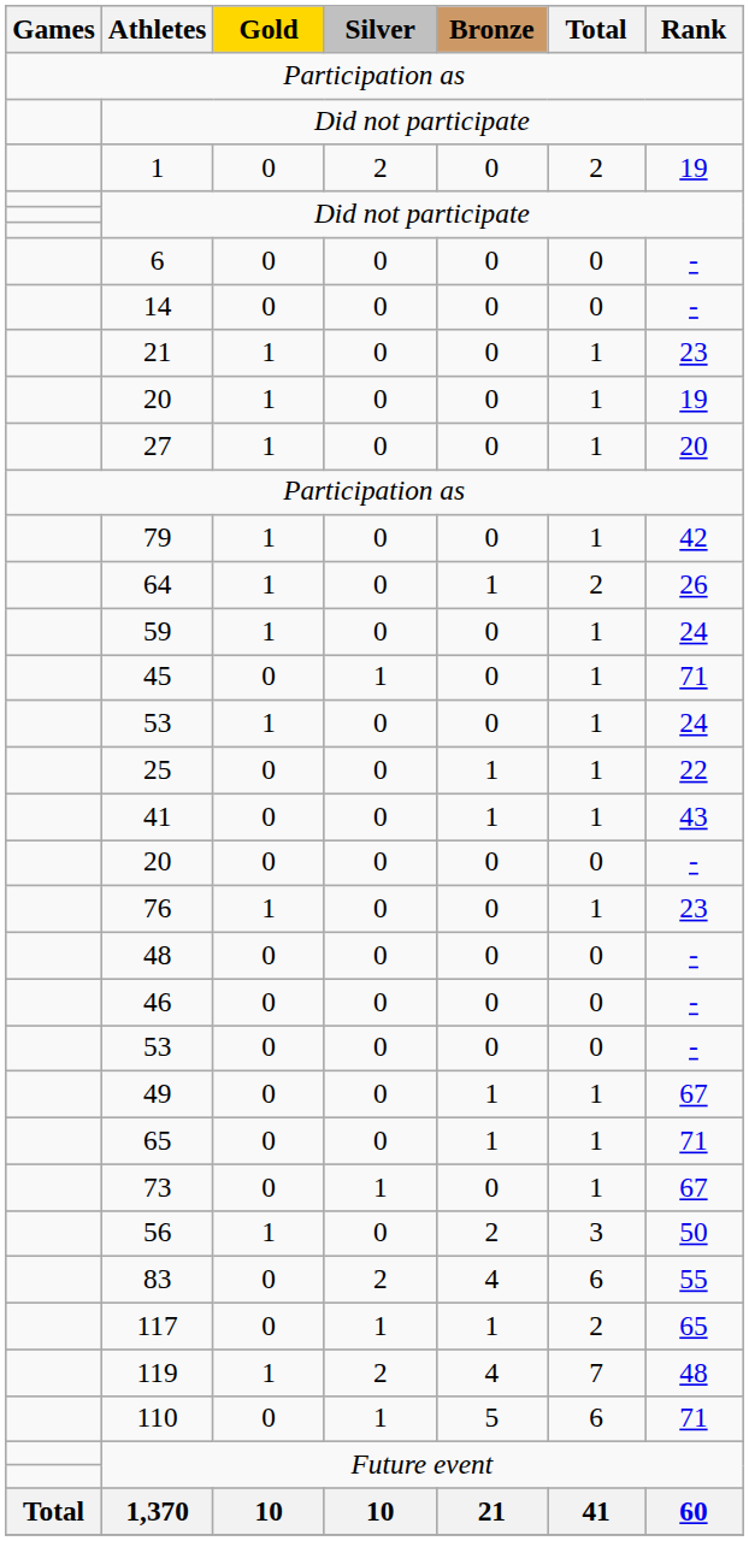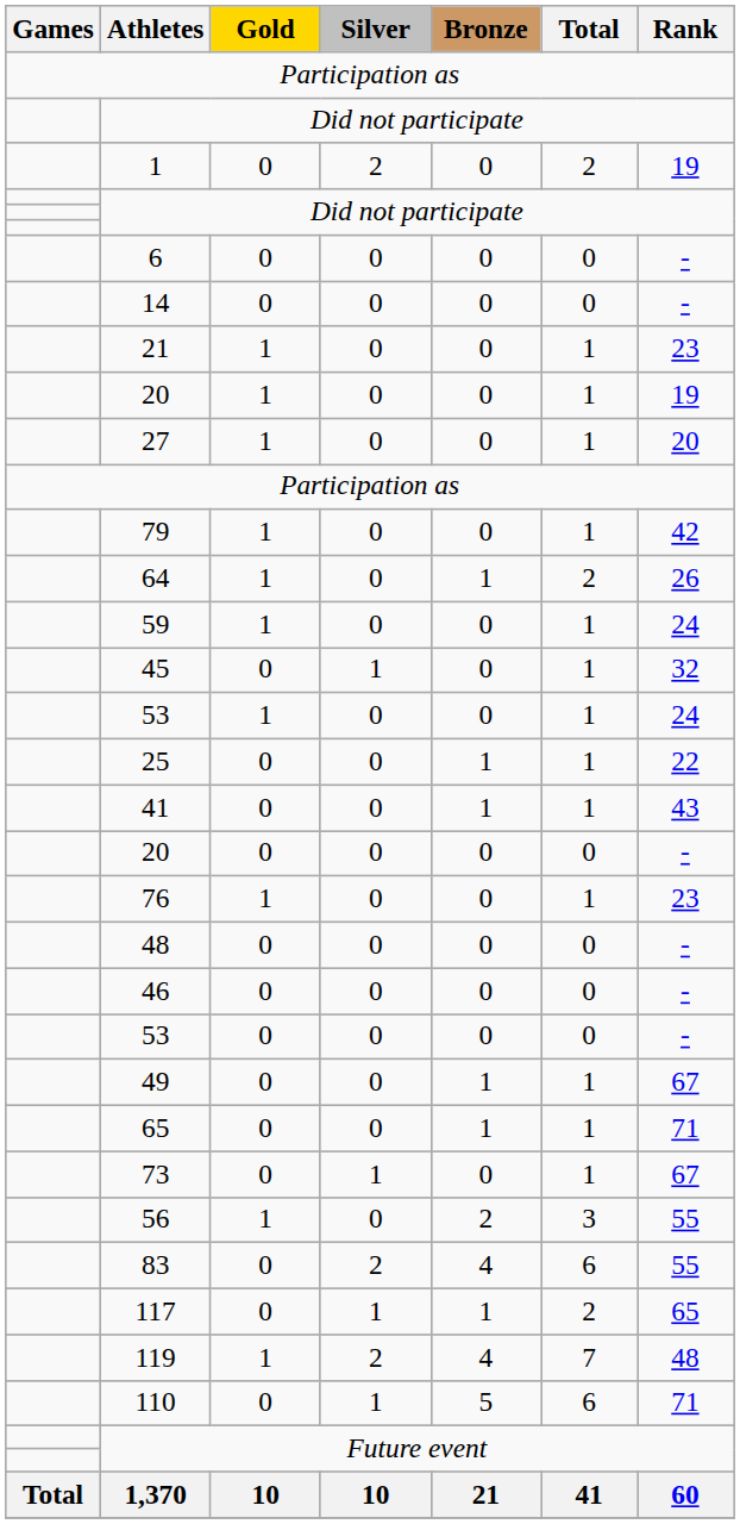45 | Rank: 71 -> 32
56 | Rank: 50 -> 55
